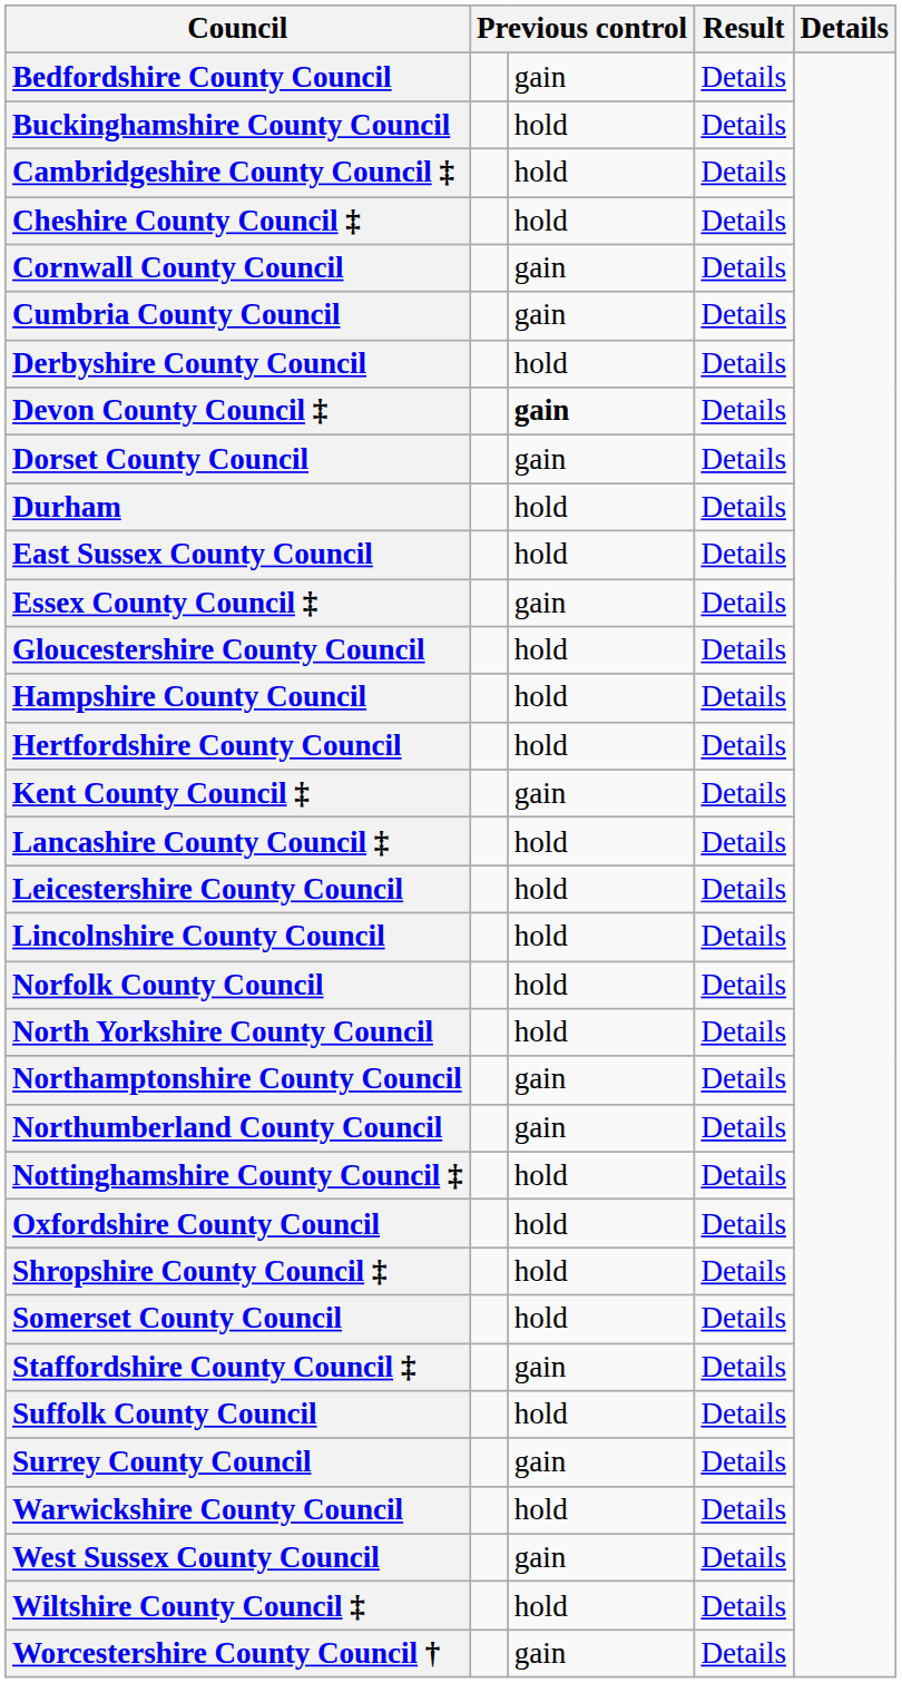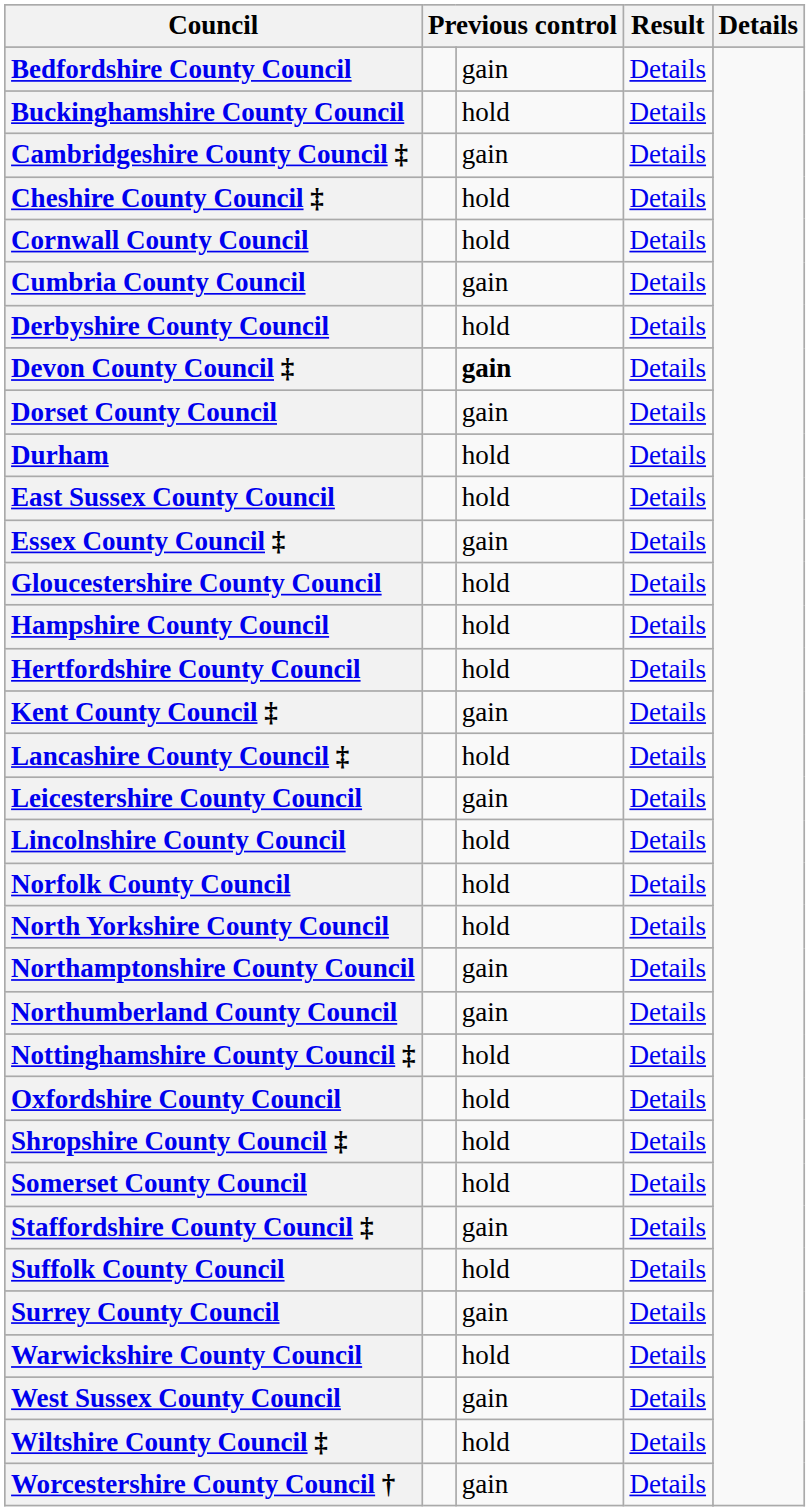Cambridgeshire County Council ‡ | column 3: hold -> gain
Cornwall County Council | column 3: gain -> hold
Leicestershire County Council | column 3: hold -> gain
